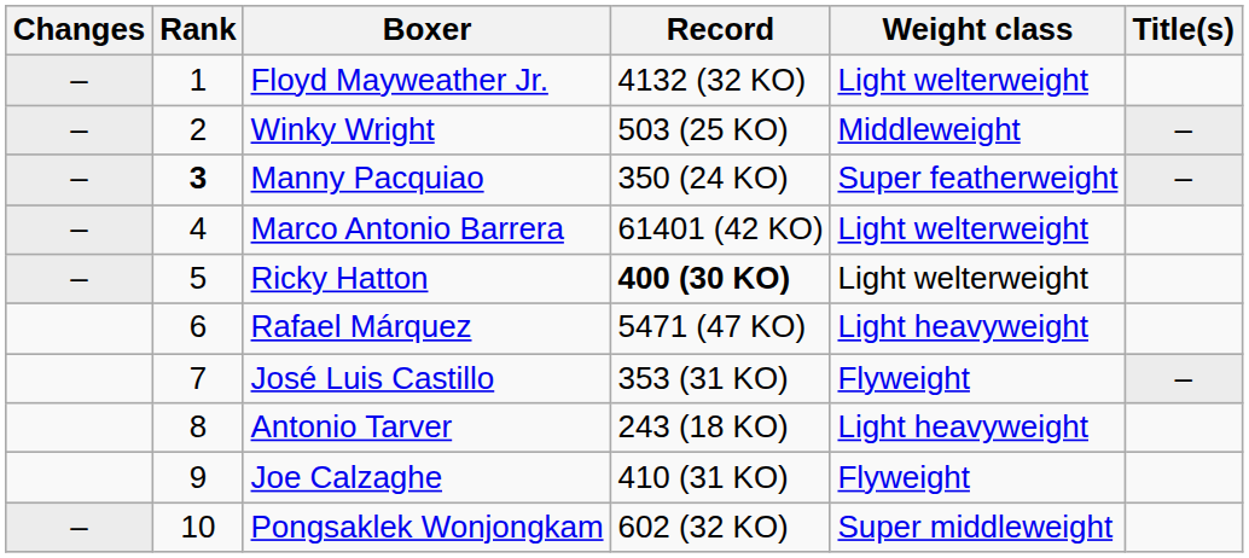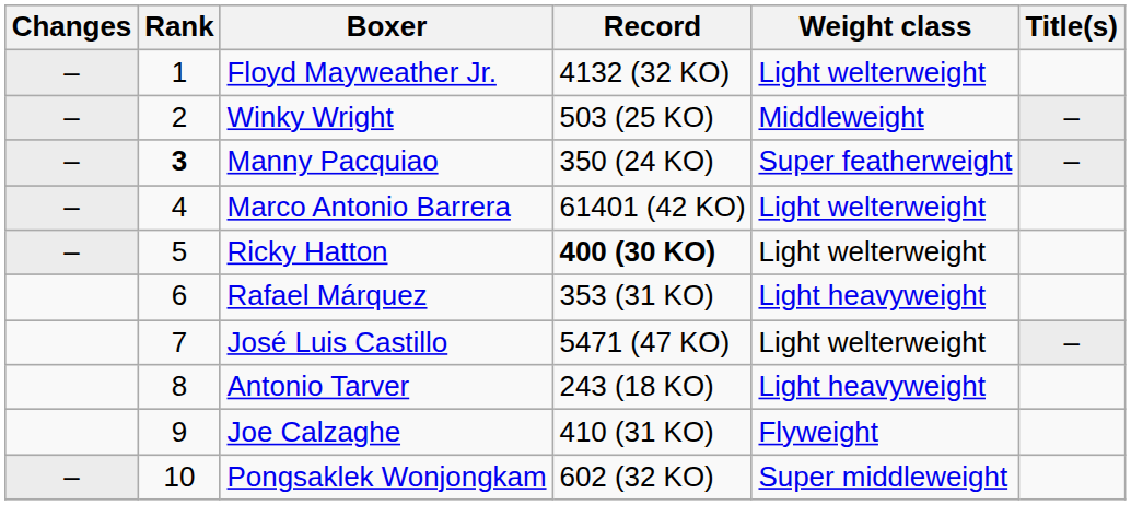Rafael Márquez | Record: 5471 (47 KO) -> 353 (31 KO)
José Luis Castillo | Record: 353 (31 KO) -> 5471 (47 KO)
José Luis Castillo | Weight class: Flyweight -> Light welterweight
